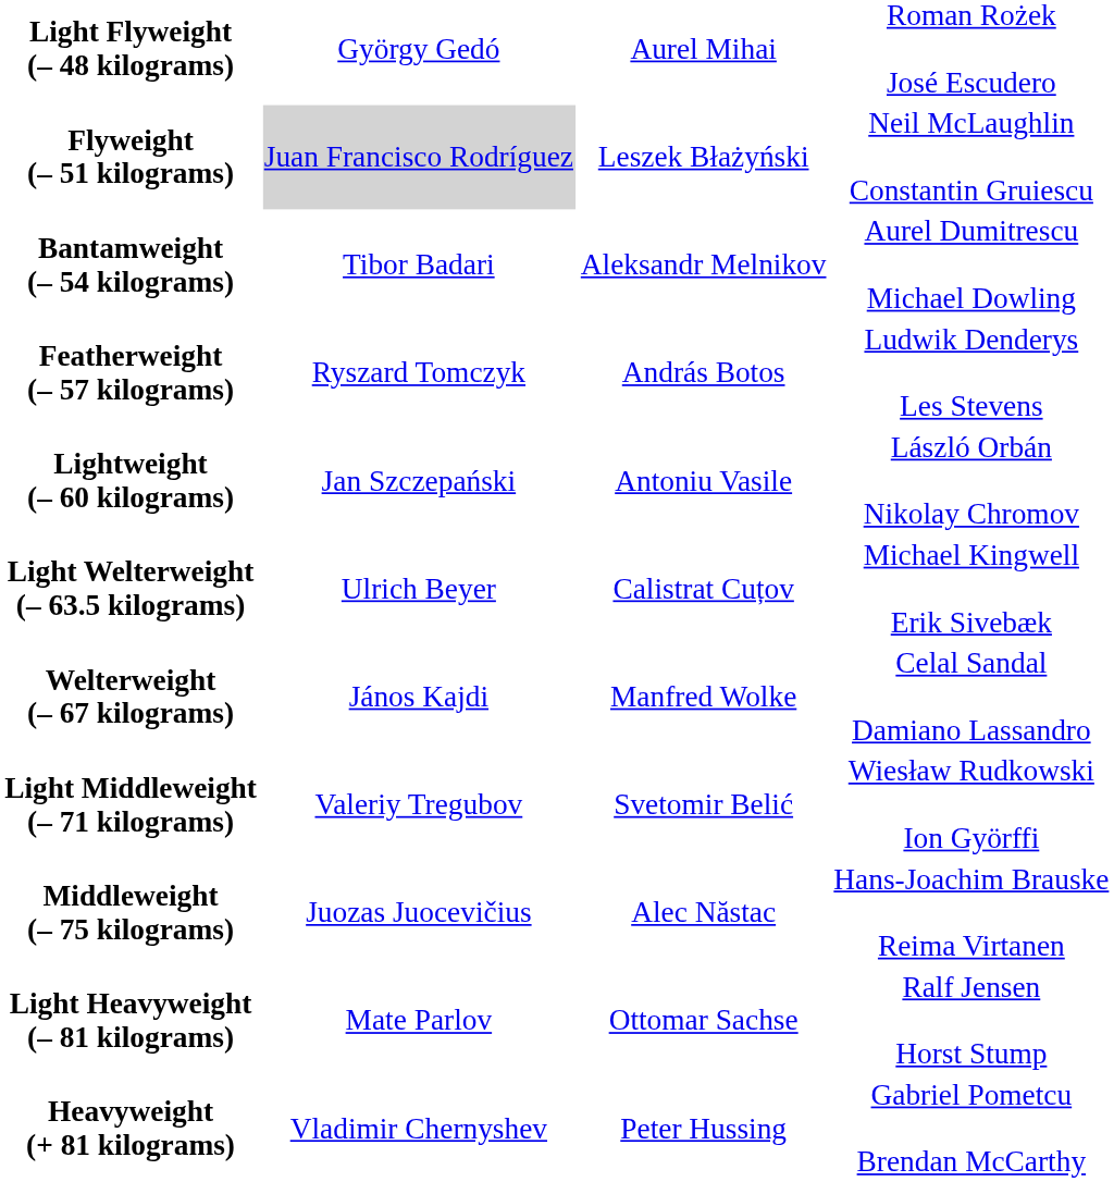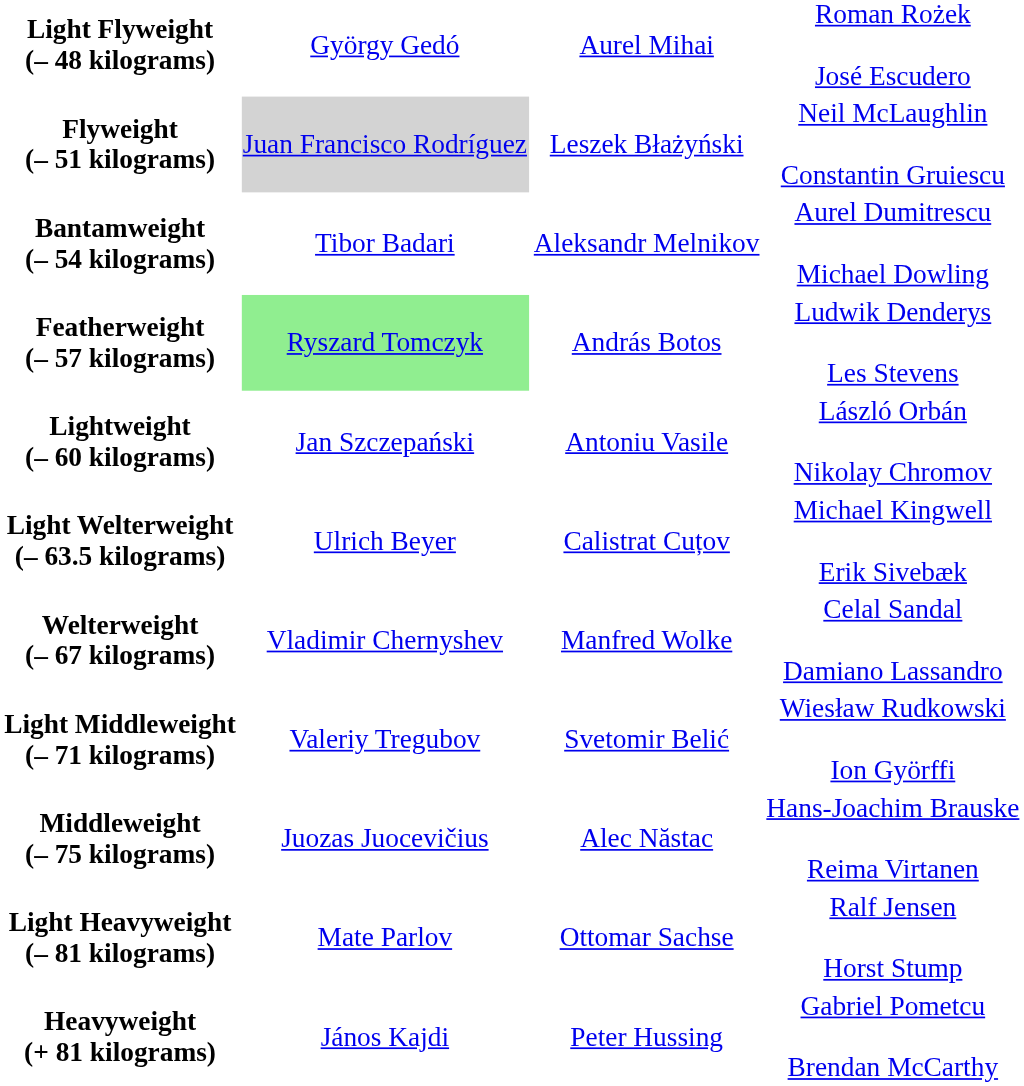Featherweight (– 57 kilograms) | column 2: no background -> lightgreen background
Welterweight (– 67 kilograms) | column 2: János Kajdi -> Vladimir Chernyshev
Heavyweight (+ 81 kilograms) | column 2: Vladimir Chernyshev -> János Kajdi
